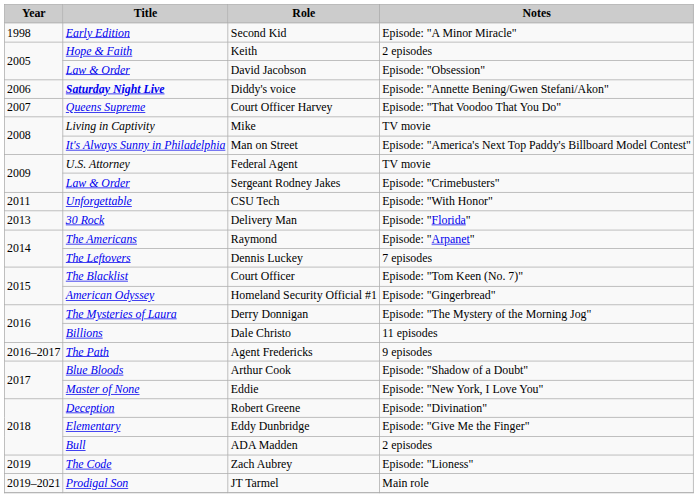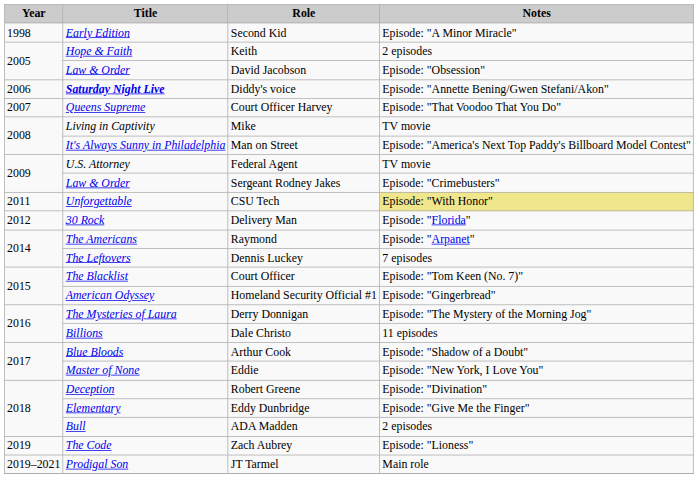CSU Tech | Notes: no background -> khaki background
Delivery Man | Year: 2013 -> 2012
- row: 2016–2017 | The Path | Agent Fredericks | 9 episodes
